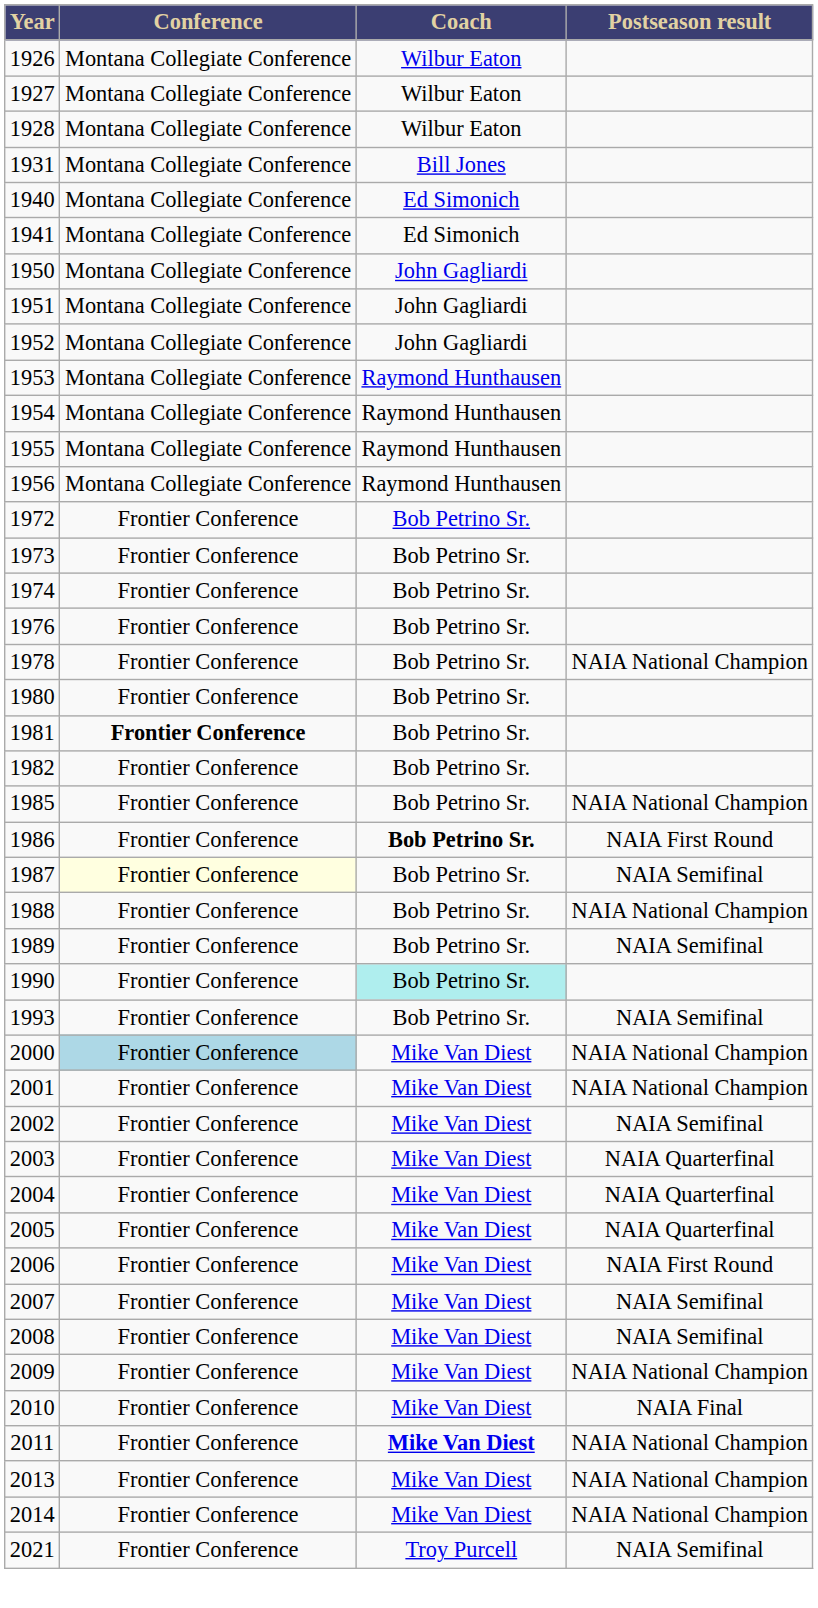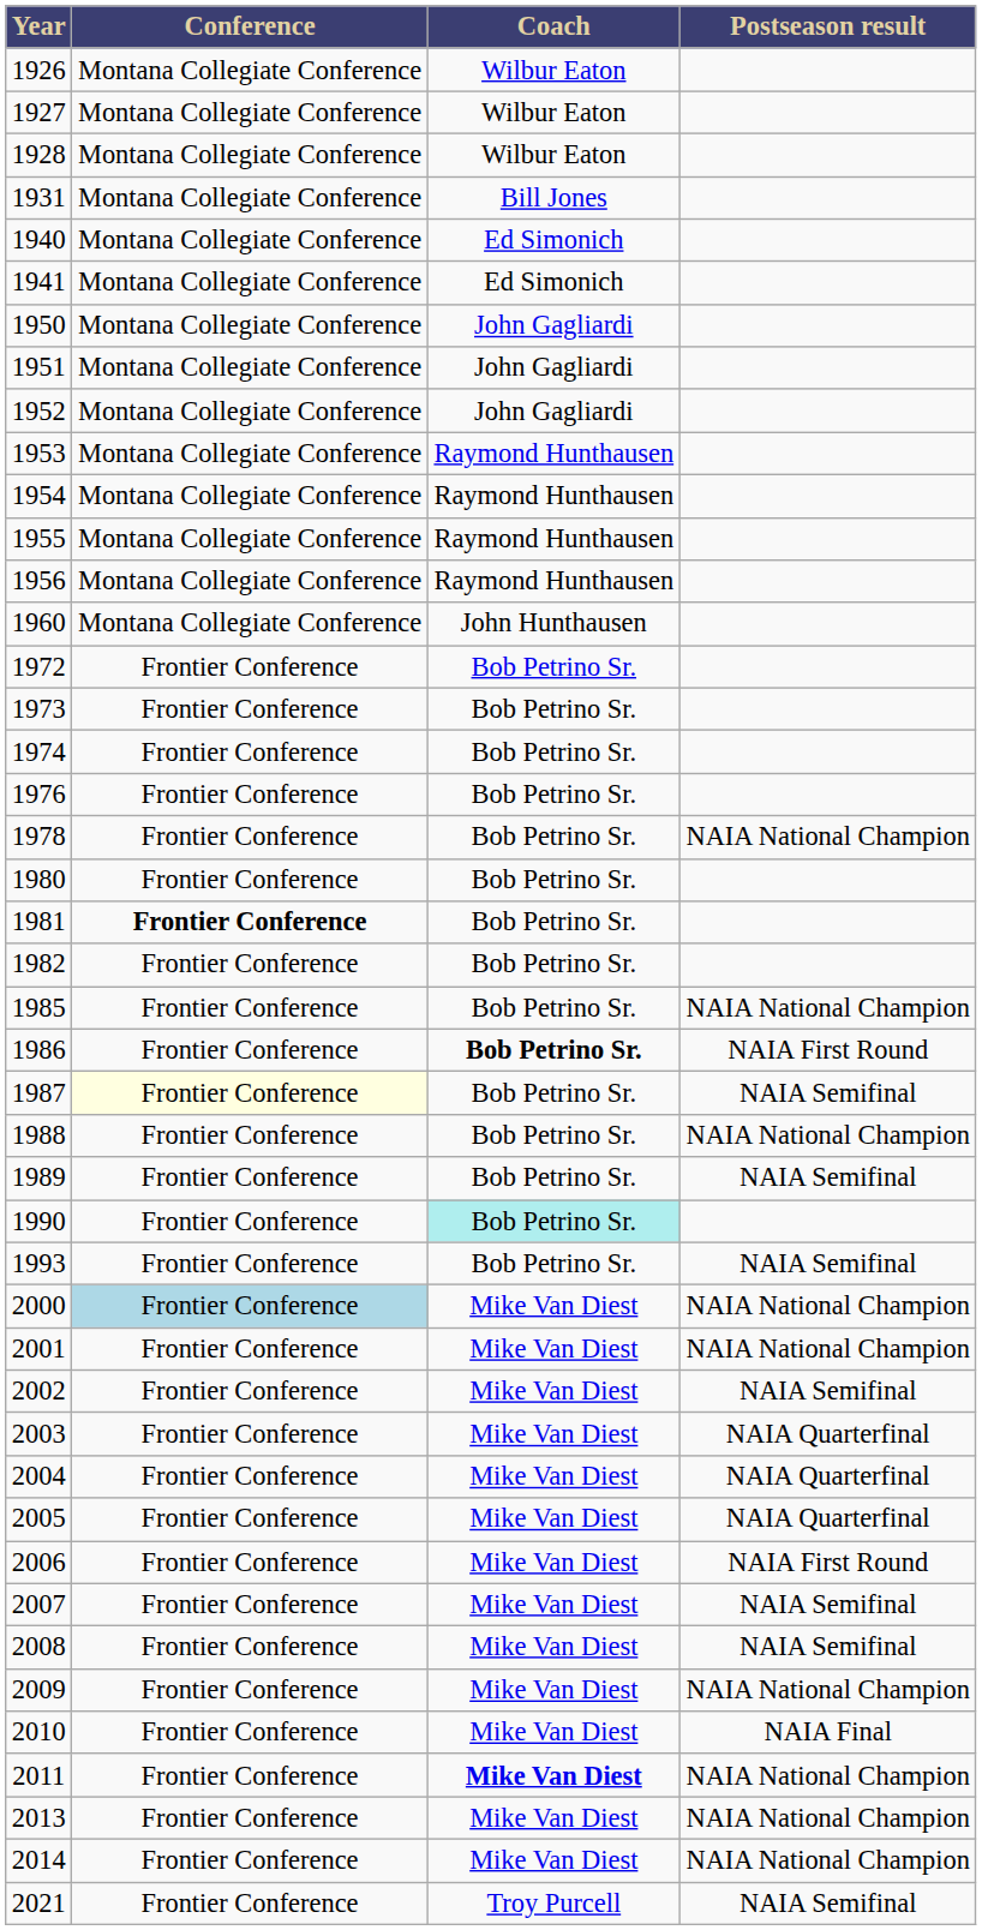+ row: 1960 | Montana Collegiate Conference | John Hunthausen
